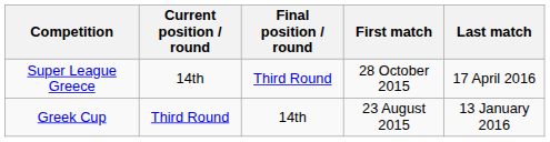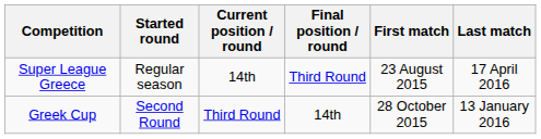+ column: Started round | Regular season | Second Round
Super League Greece | First match: 28 October 2015 -> 23 August 2015
Greek Cup | First match: 23 August 2015 -> 28 October 2015
